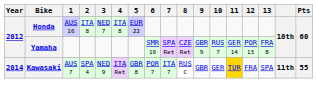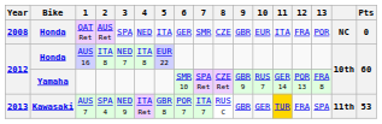+ row: 2008 | Honda | QAT Ret | AUS Ret | SPA | NED | ITA | GER | SMR | CZE | GBR | EUR | ITA | FRA | POR | NC | 0
AUS 7 | Year: 2014 -> 2013
AUS 7 | Pts: 55 -> 53
